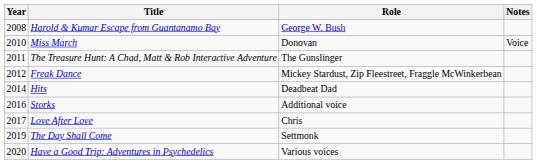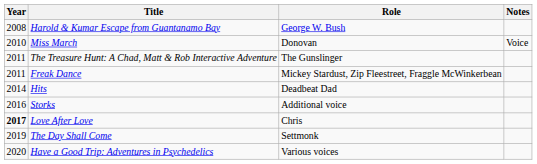Freak Dance | Year: 2012 -> 2011
Love After Love | Year: normal -> bold
